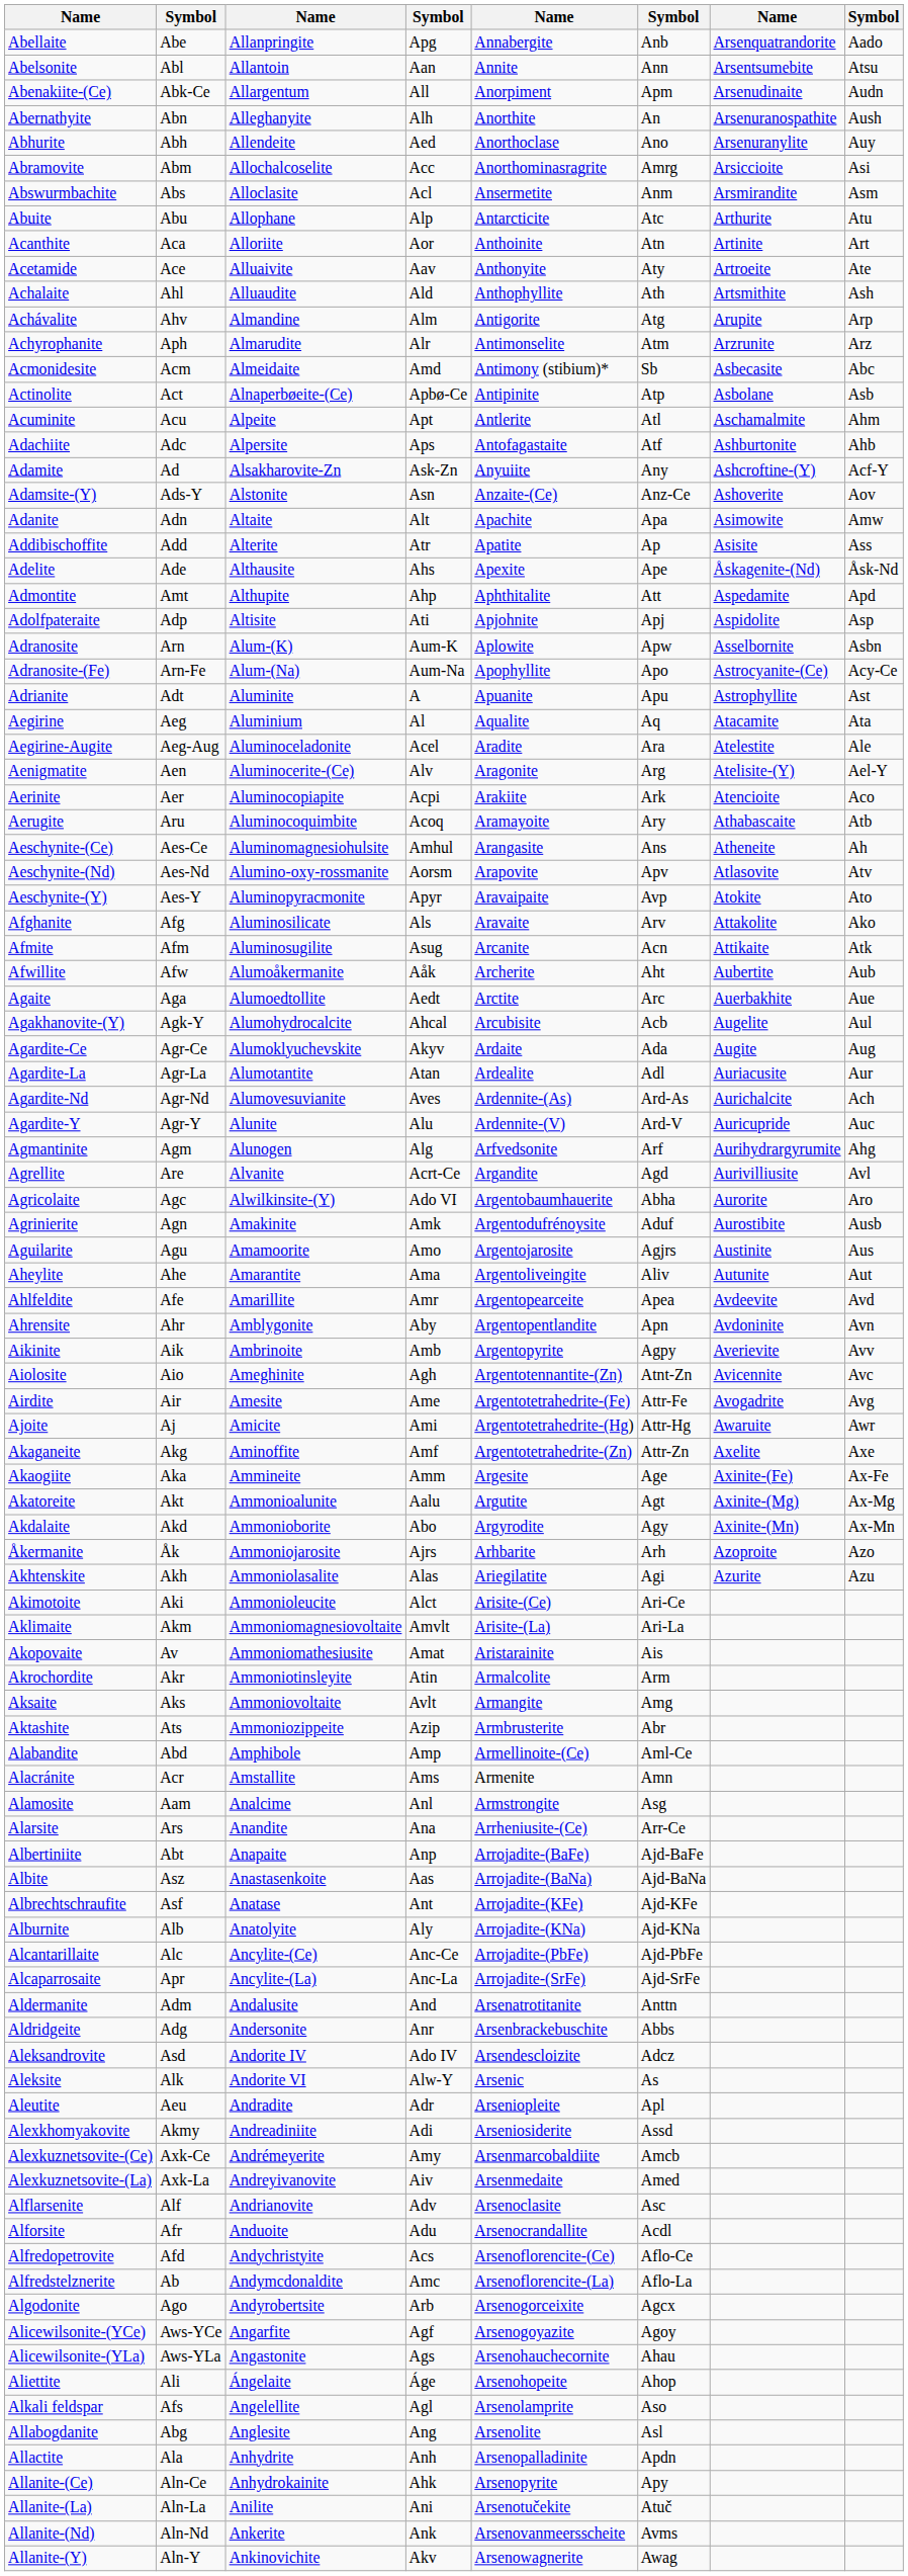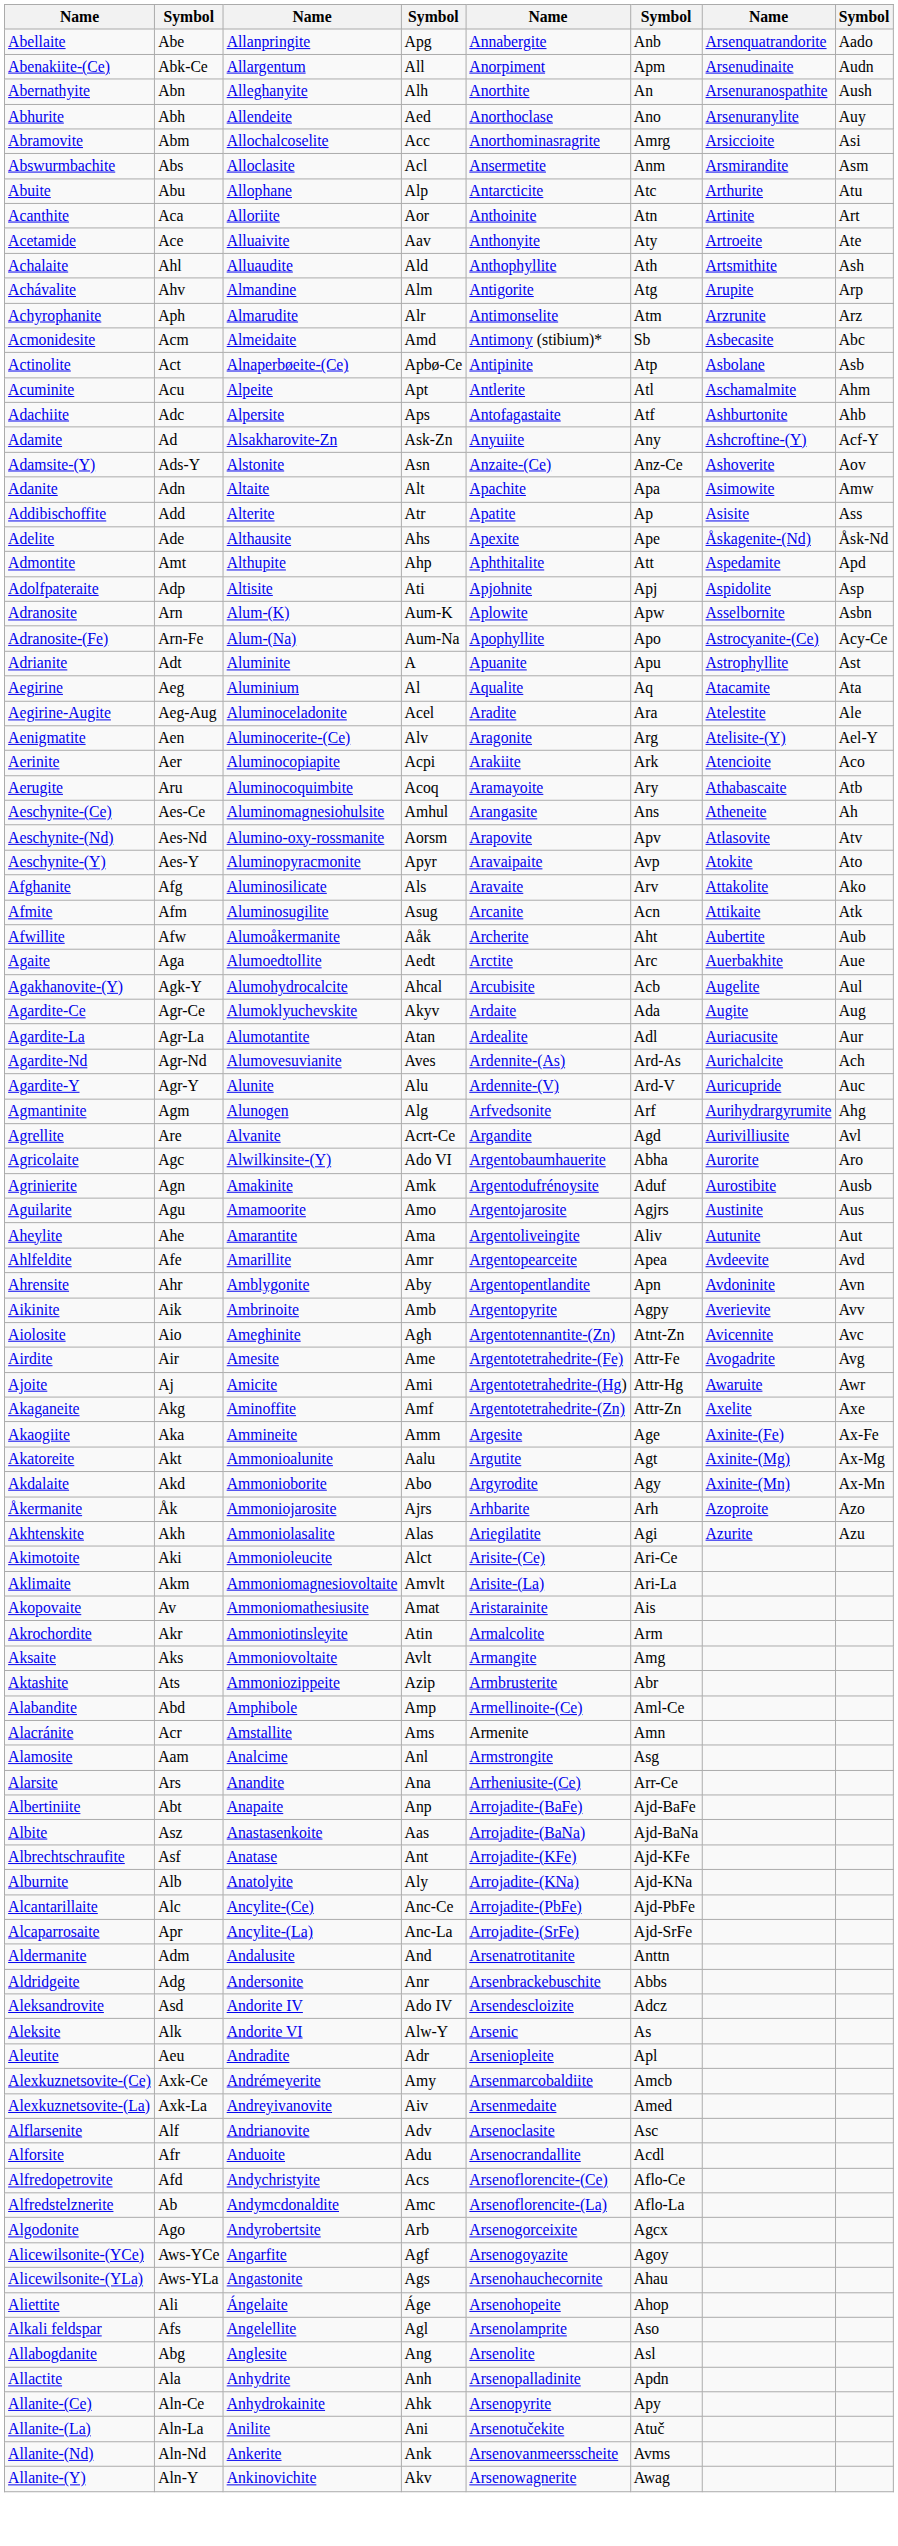- row: Abelsonite | Abl | Allantoin | Aan | Annite | Ann | Arsentsumebite | Atsu
- row: Alexkhomyakovite | Akmy | Andreadiniite | Adi | Arseniosiderite | Assd
